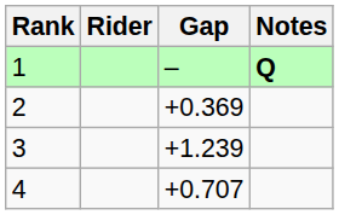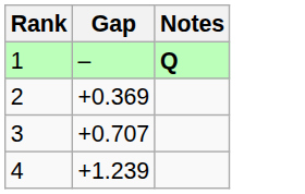- column: Rider
3 | Gap: +1.239 -> +0.707
4 | Gap: +0.707 -> +1.239
